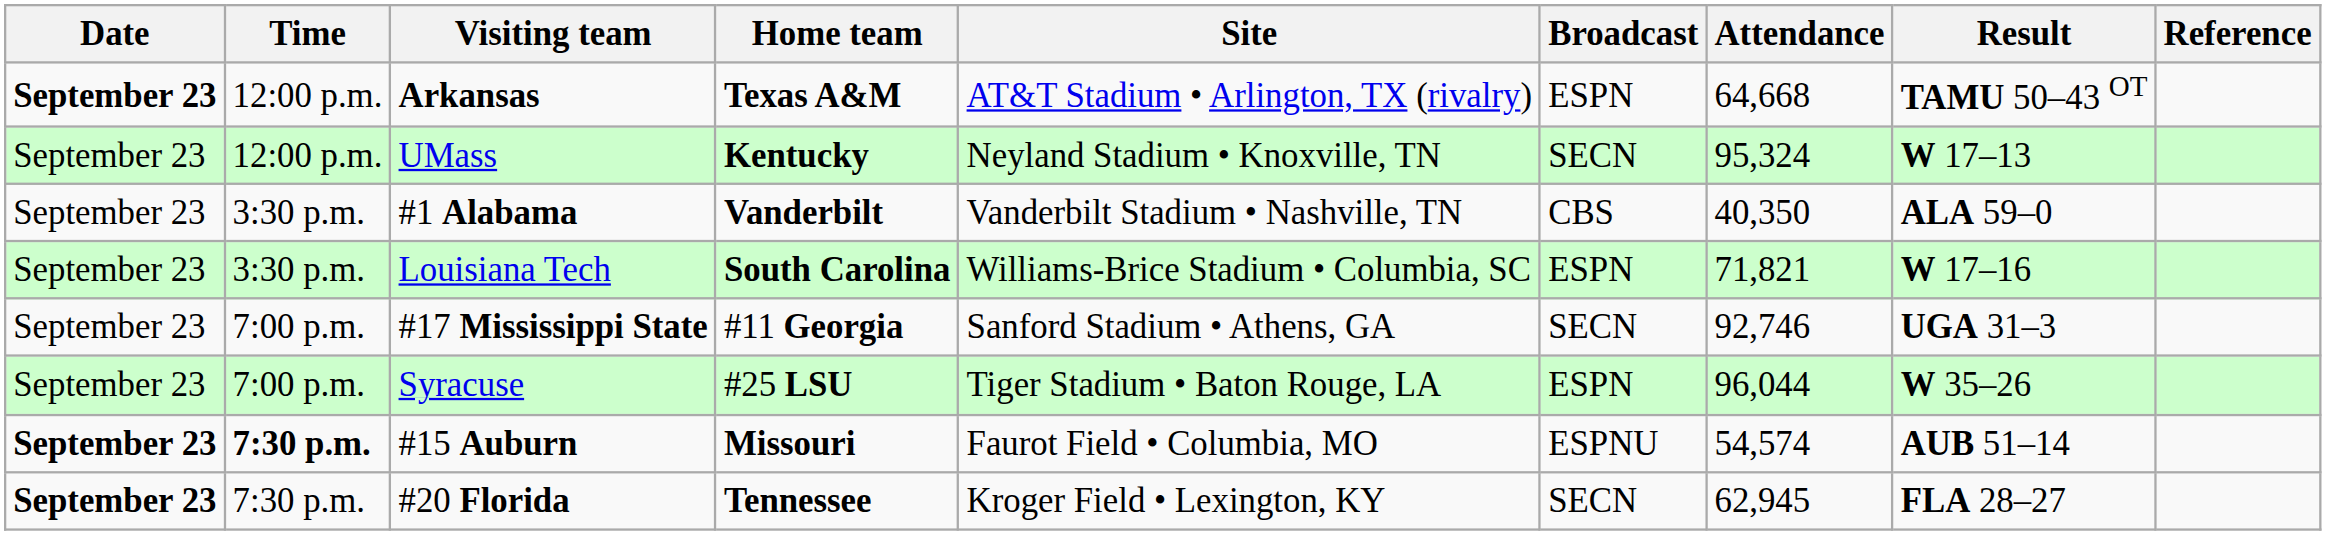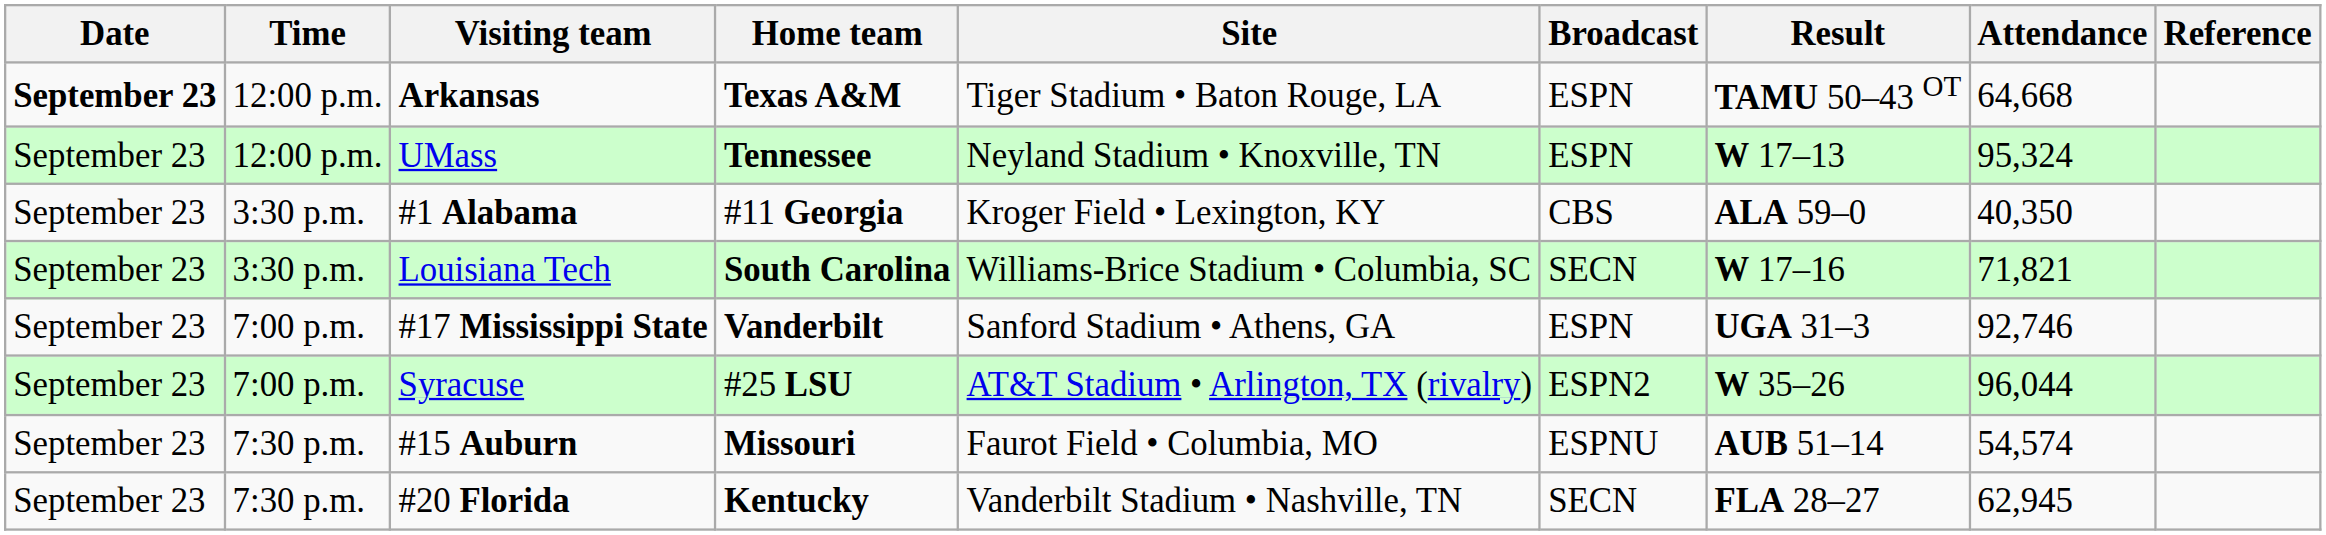columns swapped: Result <-> Attendance
Arkansas | Site: AT&T Stadium • Arlington, TX (rivalry) -> Tiger Stadium • Baton Rouge, LA
UMass | Home team: Kentucky -> Tennessee
UMass | Broadcast: SECN -> ESPN
#1 Alabama | Home team: Vanderbilt -> #11 Georgia
#1 Alabama | Site: Vanderbilt Stadium • Nashville, TN -> Kroger Field • Lexington, KY
Louisiana Tech | Broadcast: ESPN -> SECN
#17 Mississippi State | Home team: #11 Georgia -> Vanderbilt
#17 Mississippi State | Broadcast: SECN -> ESPN
Syracuse | Site: Tiger Stadium • Baton Rouge, LA -> AT&T Stadium • Arlington, TX (rivalry)
Syracuse | Broadcast: ESPN -> ESPN2
#15 Auburn | Date: bold -> normal
#15 Auburn | Time: bold -> normal
#20 Florida | Date: bold -> normal
#20 Florida | Home team: Tennessee -> Kentucky
#20 Florida | Site: Kroger Field • Lexington, KY -> Vanderbilt Stadium • Nashville, TN
